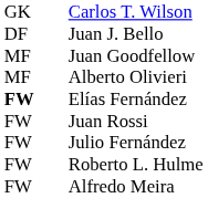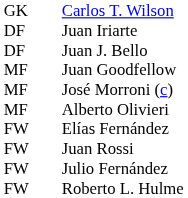+ row: DF | Juan Iriarte
+ row: MF | José Morroni (c)
Elías Fernández | column 1: bold -> normal
- row: FW | Alfredo Meira
